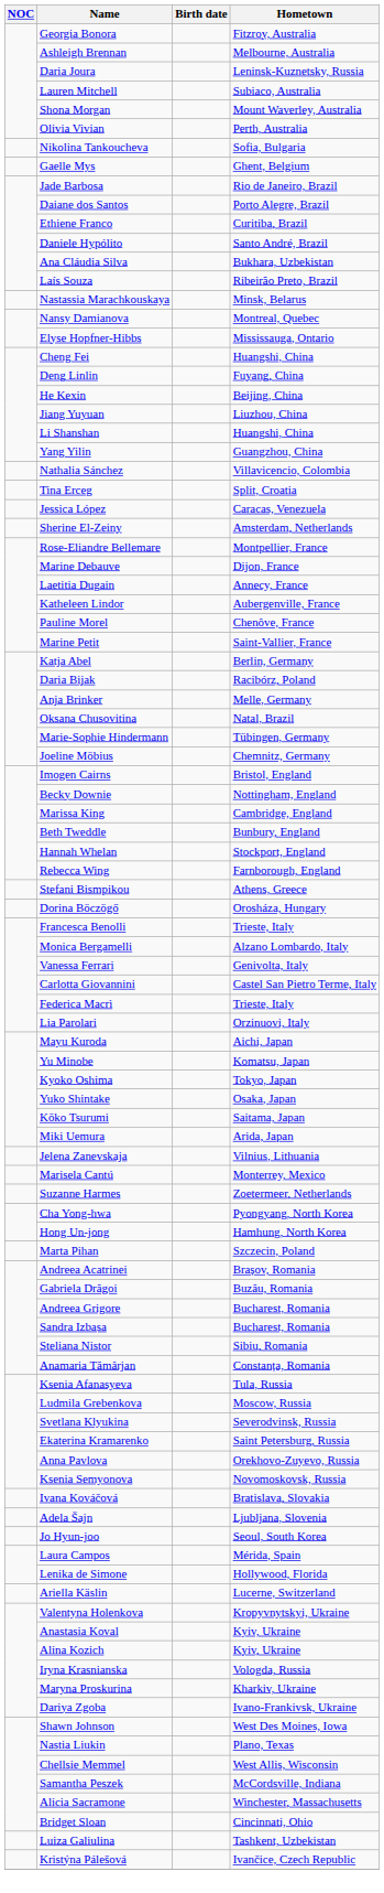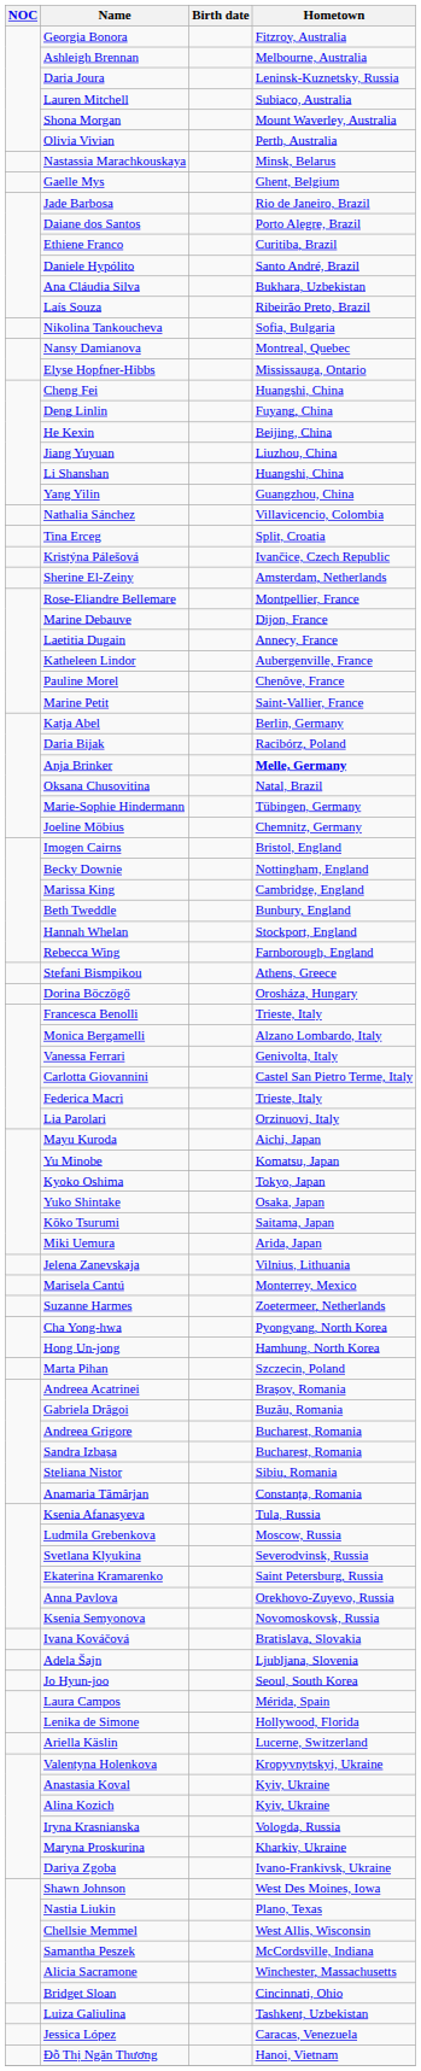rows swapped: Nastassia Marachkouskaya <-> Nikolina Tankoucheva
rows swapped: Kristýna Pálešová <-> Jessica López
Anja Brinker | Hometown: normal -> bold
+ row: Đỗ Thị Ngân Thương | Hanoi, Vietnam
